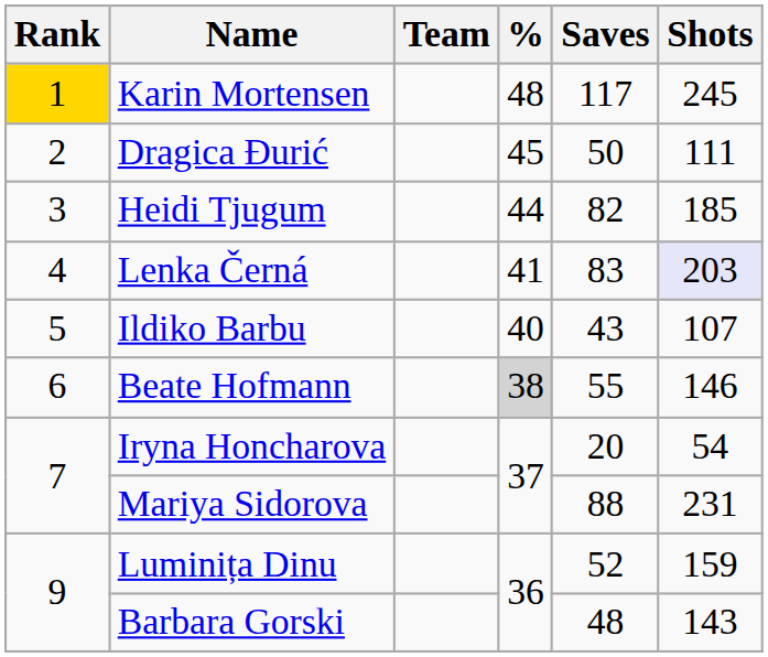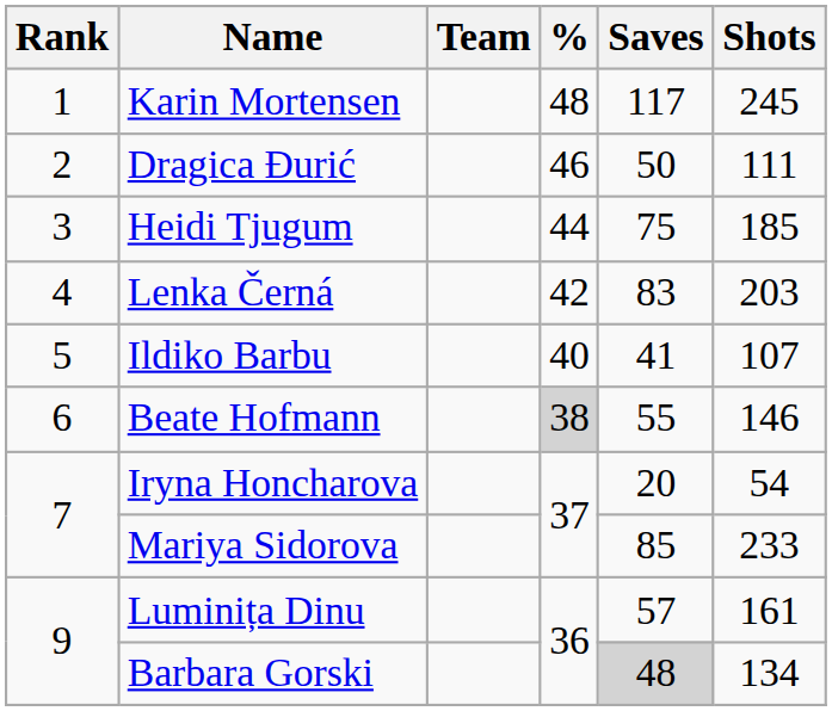Karin Mortensen | Rank: gold background -> no background
Dragica Đurić | %: 45 -> 46
Heidi Tjugum | Saves: 82 -> 75
Lenka Černá | %: 41 -> 42
Lenka Černá | Shots: lavender background -> no background
Ildiko Barbu | Saves: 43 -> 41
Mariya Sidorova | Saves: 88 -> 85
Mariya Sidorova | Shots: 231 -> 233
Luminița Dinu | Saves: 52 -> 57
Luminița Dinu | Shots: 159 -> 161
Barbara Gorski | Saves: no background -> lightgrey background
Barbara Gorski | Shots: 143 -> 134
